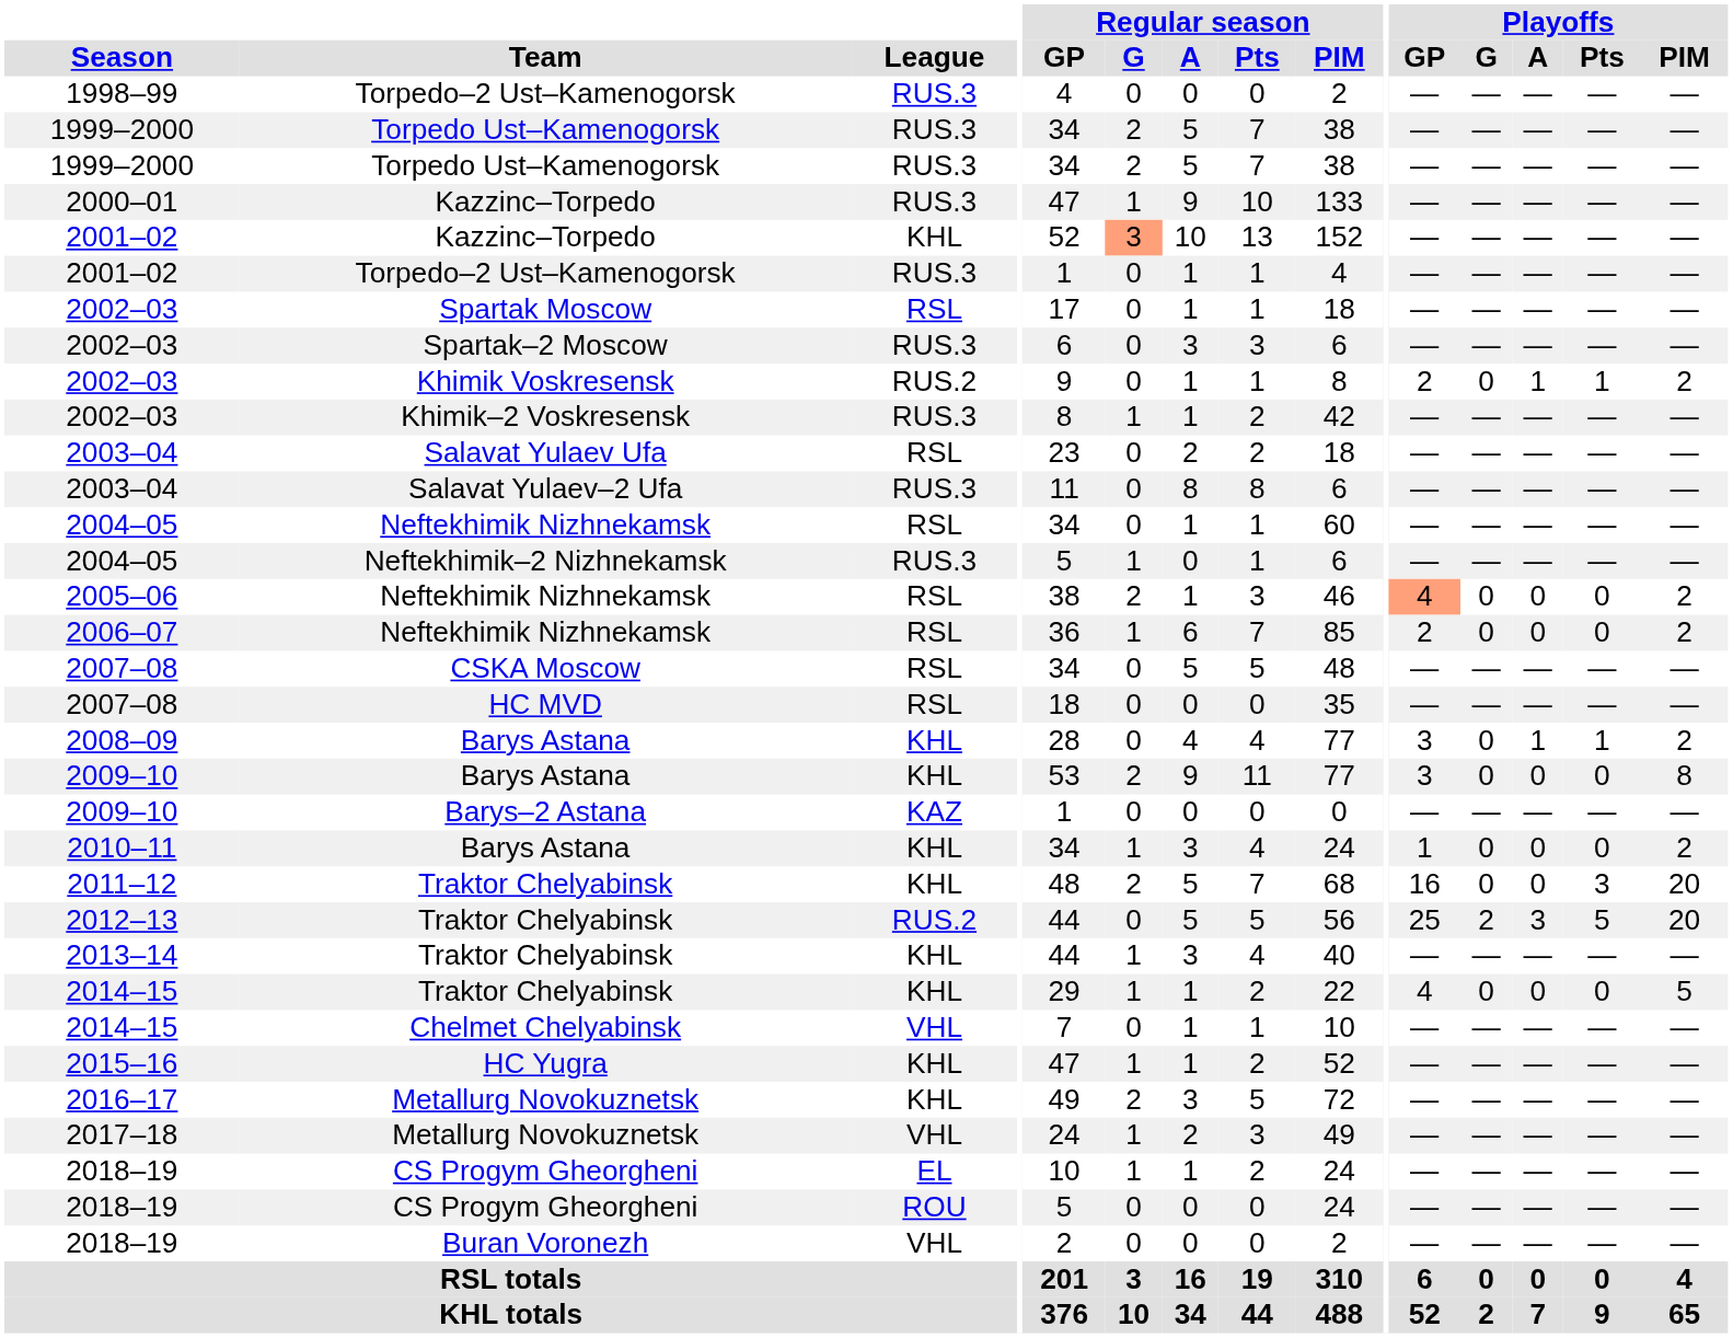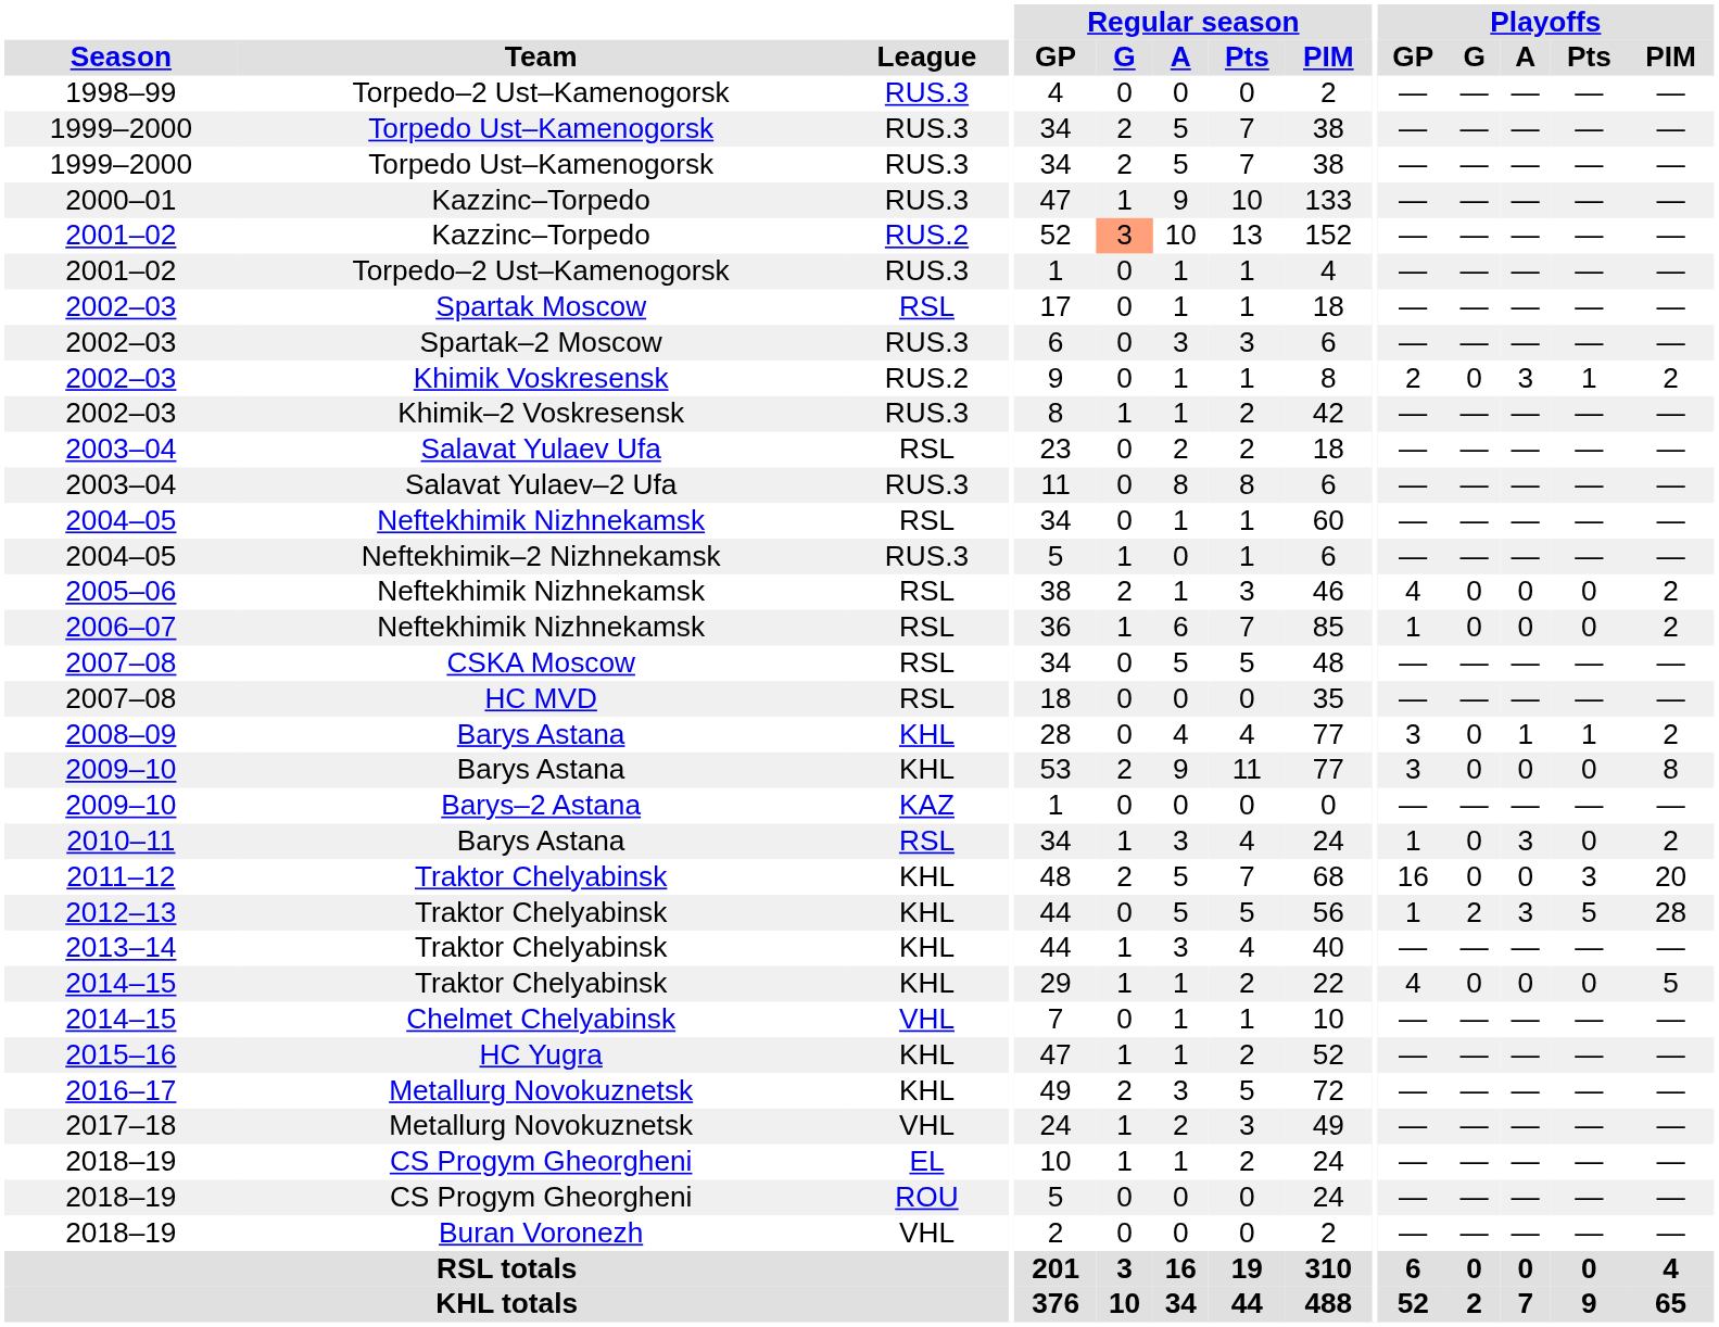2001–02 / Kazzinc–Torpedo | League: KHL -> RUS.2
2002–03 / Khimik Voskresensk | Playoffs / A: 1 -> 3
2005–06 | Playoffs / GP: lightsalmon background -> no background
2006–07 | Playoffs / GP: 2 -> 1
2010–11 | League: KHL -> RSL
2010–11 | Playoffs / A: 0 -> 3
2012–13 | League: RUS.2 -> KHL
2012–13 | Playoffs / GP: 25 -> 1
2012–13 | Playoffs / PIM: 20 -> 28
